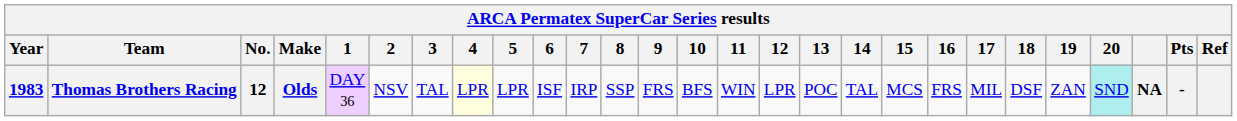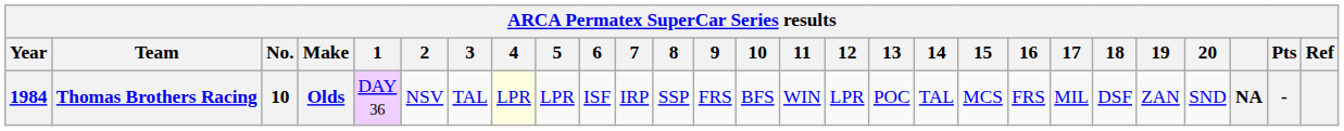Thomas Brothers Racing | Year: 1983 -> 1984
Thomas Brothers Racing | No.: 12 -> 10
Thomas Brothers Racing | 20: paleturquoise background -> no background
